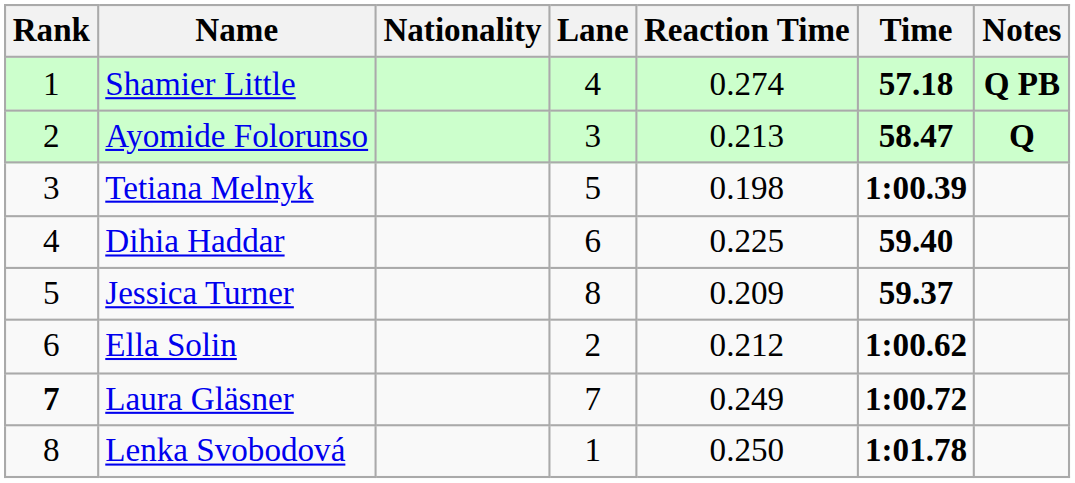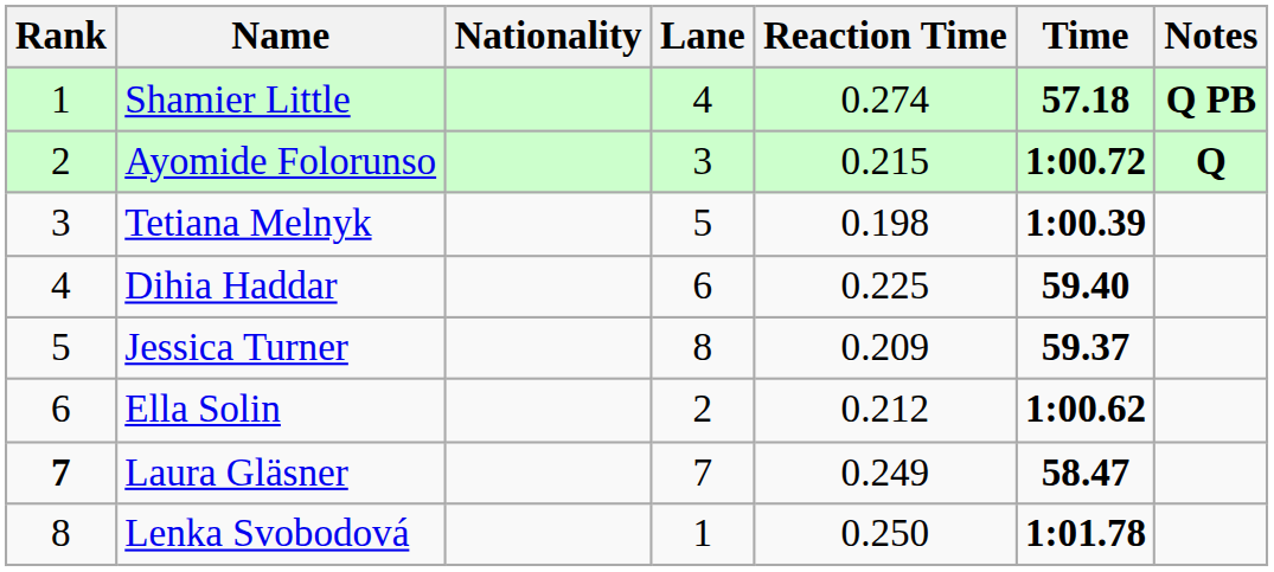Ayomide Folorunso | Reaction Time: 0.213 -> 0.215
Ayomide Folorunso | Time: 58.47 -> 1:00.72
Laura Gläsner | Time: 1:00.72 -> 58.47
